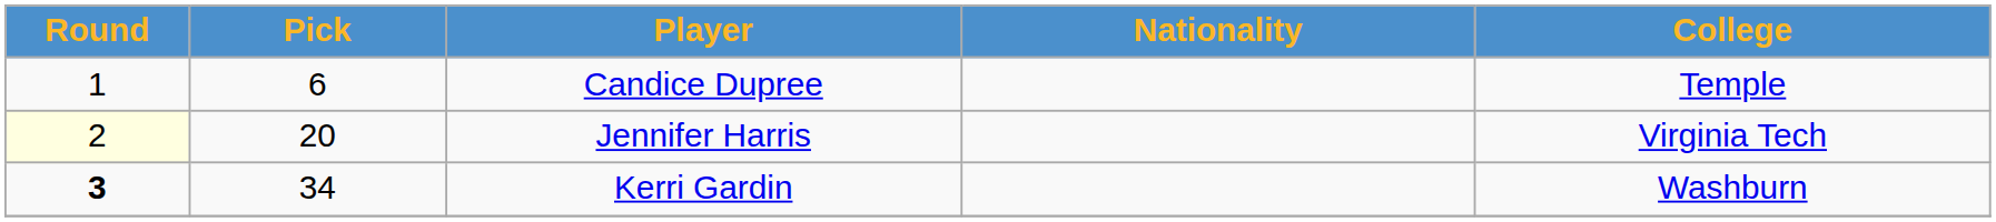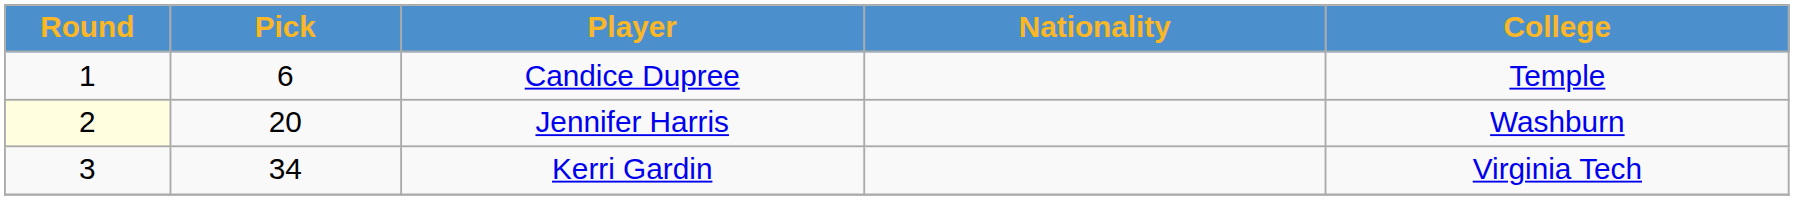Jennifer Harris | College: Virginia Tech -> Washburn
Kerri Gardin | Round: bold -> normal
Kerri Gardin | College: Washburn -> Virginia Tech
